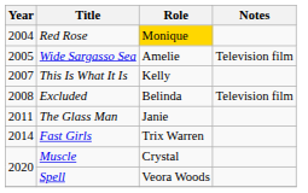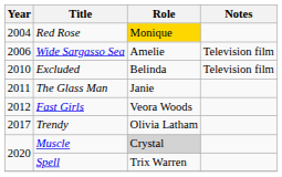Wide Sargasso Sea | Year: 2005 -> 2006
- row: 2007 | This Is What It Is | Kelly
Excluded | Year: 2008 -> 2010
Fast Girls | Year: 2014 -> 2012
Fast Girls | Role: Trix Warren -> Veora Woods
+ row: 2017 | Trendy | Olivia Latham
Muscle | Role: no background -> lightgrey background
Spell | Role: Veora Woods -> Trix Warren
